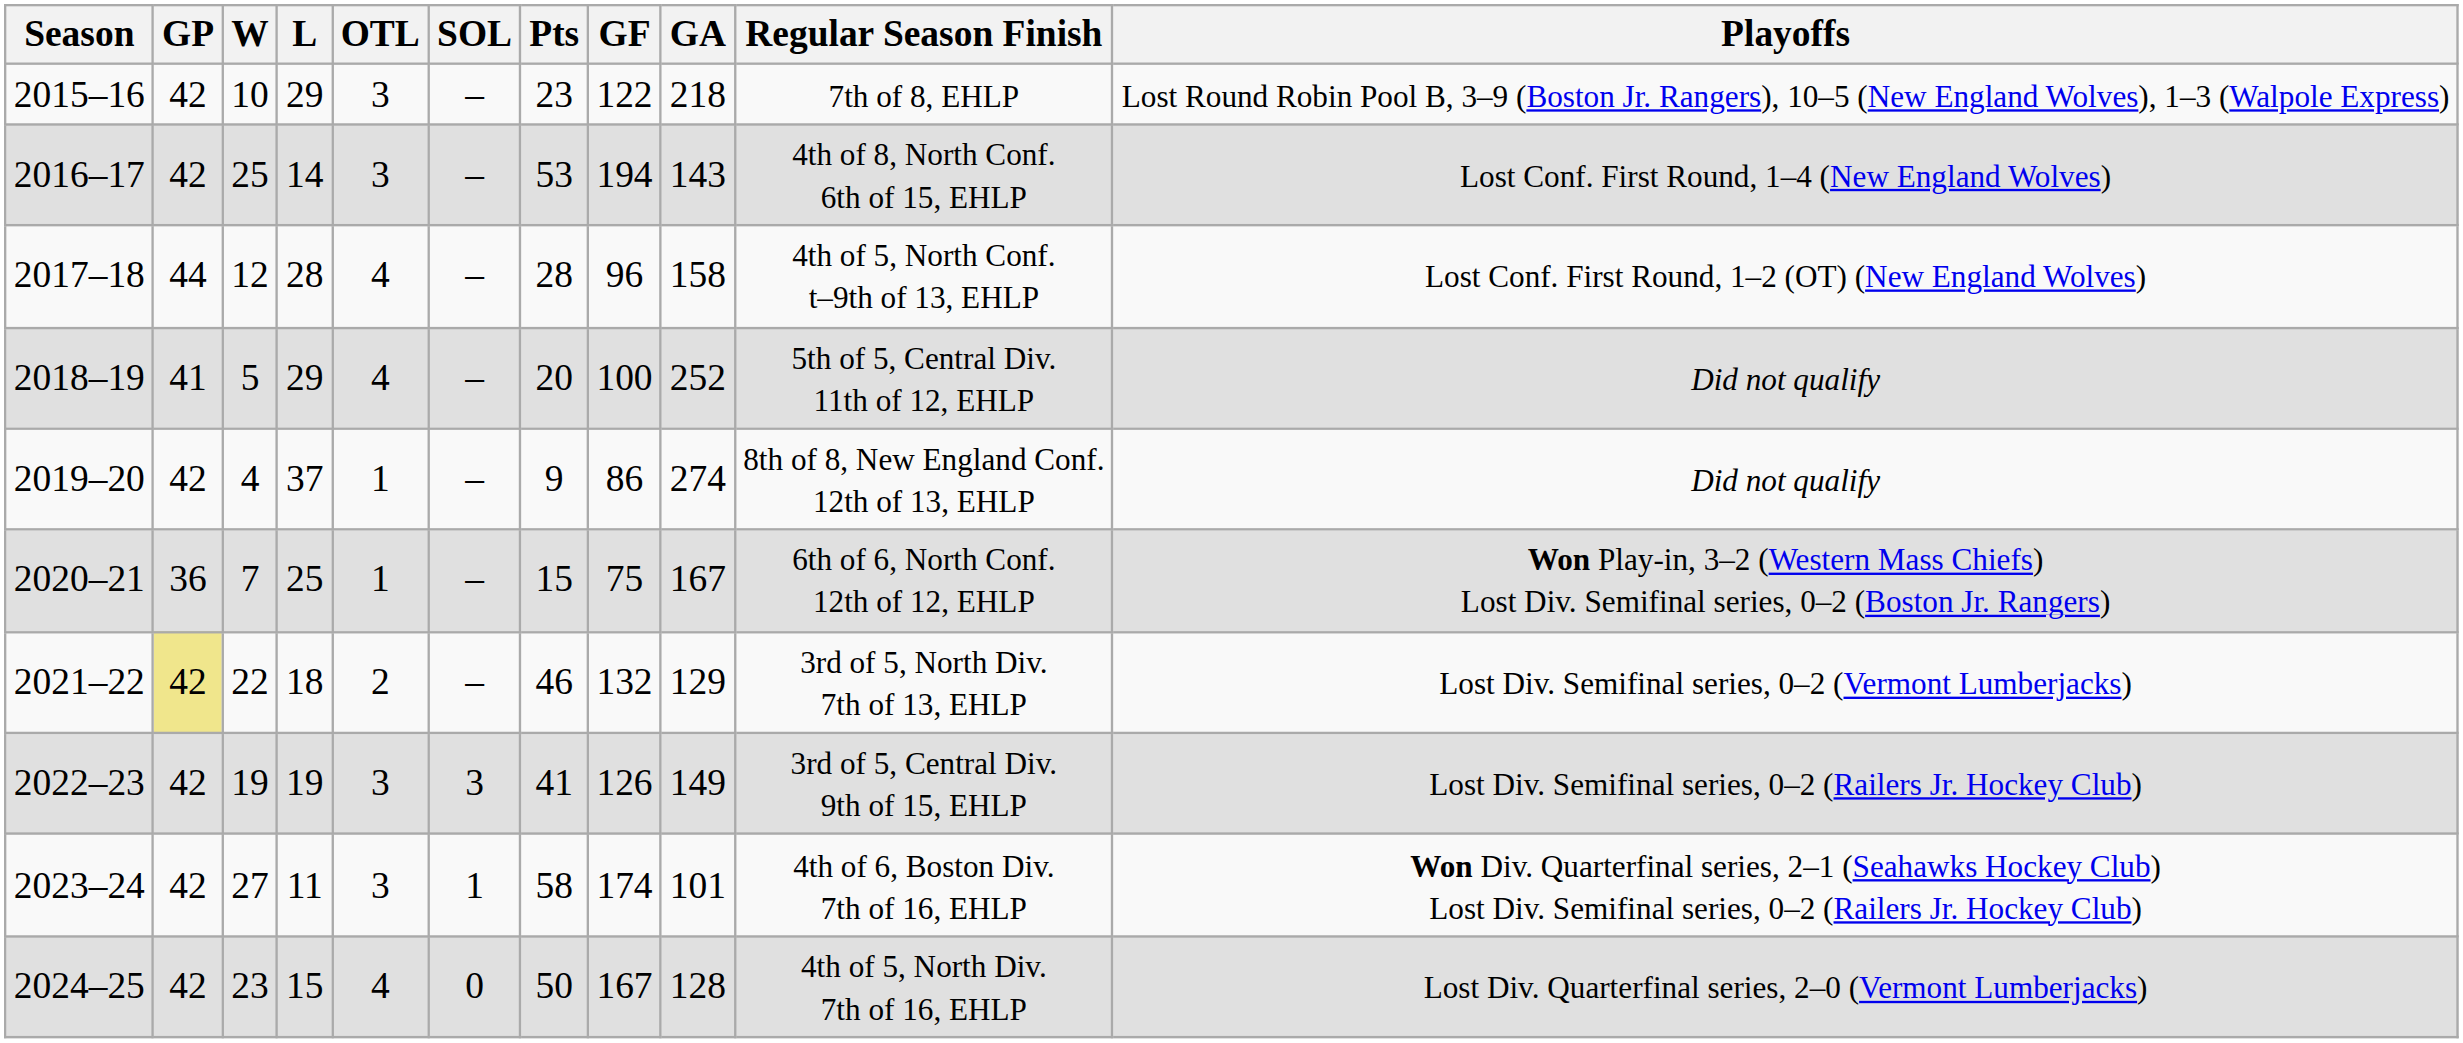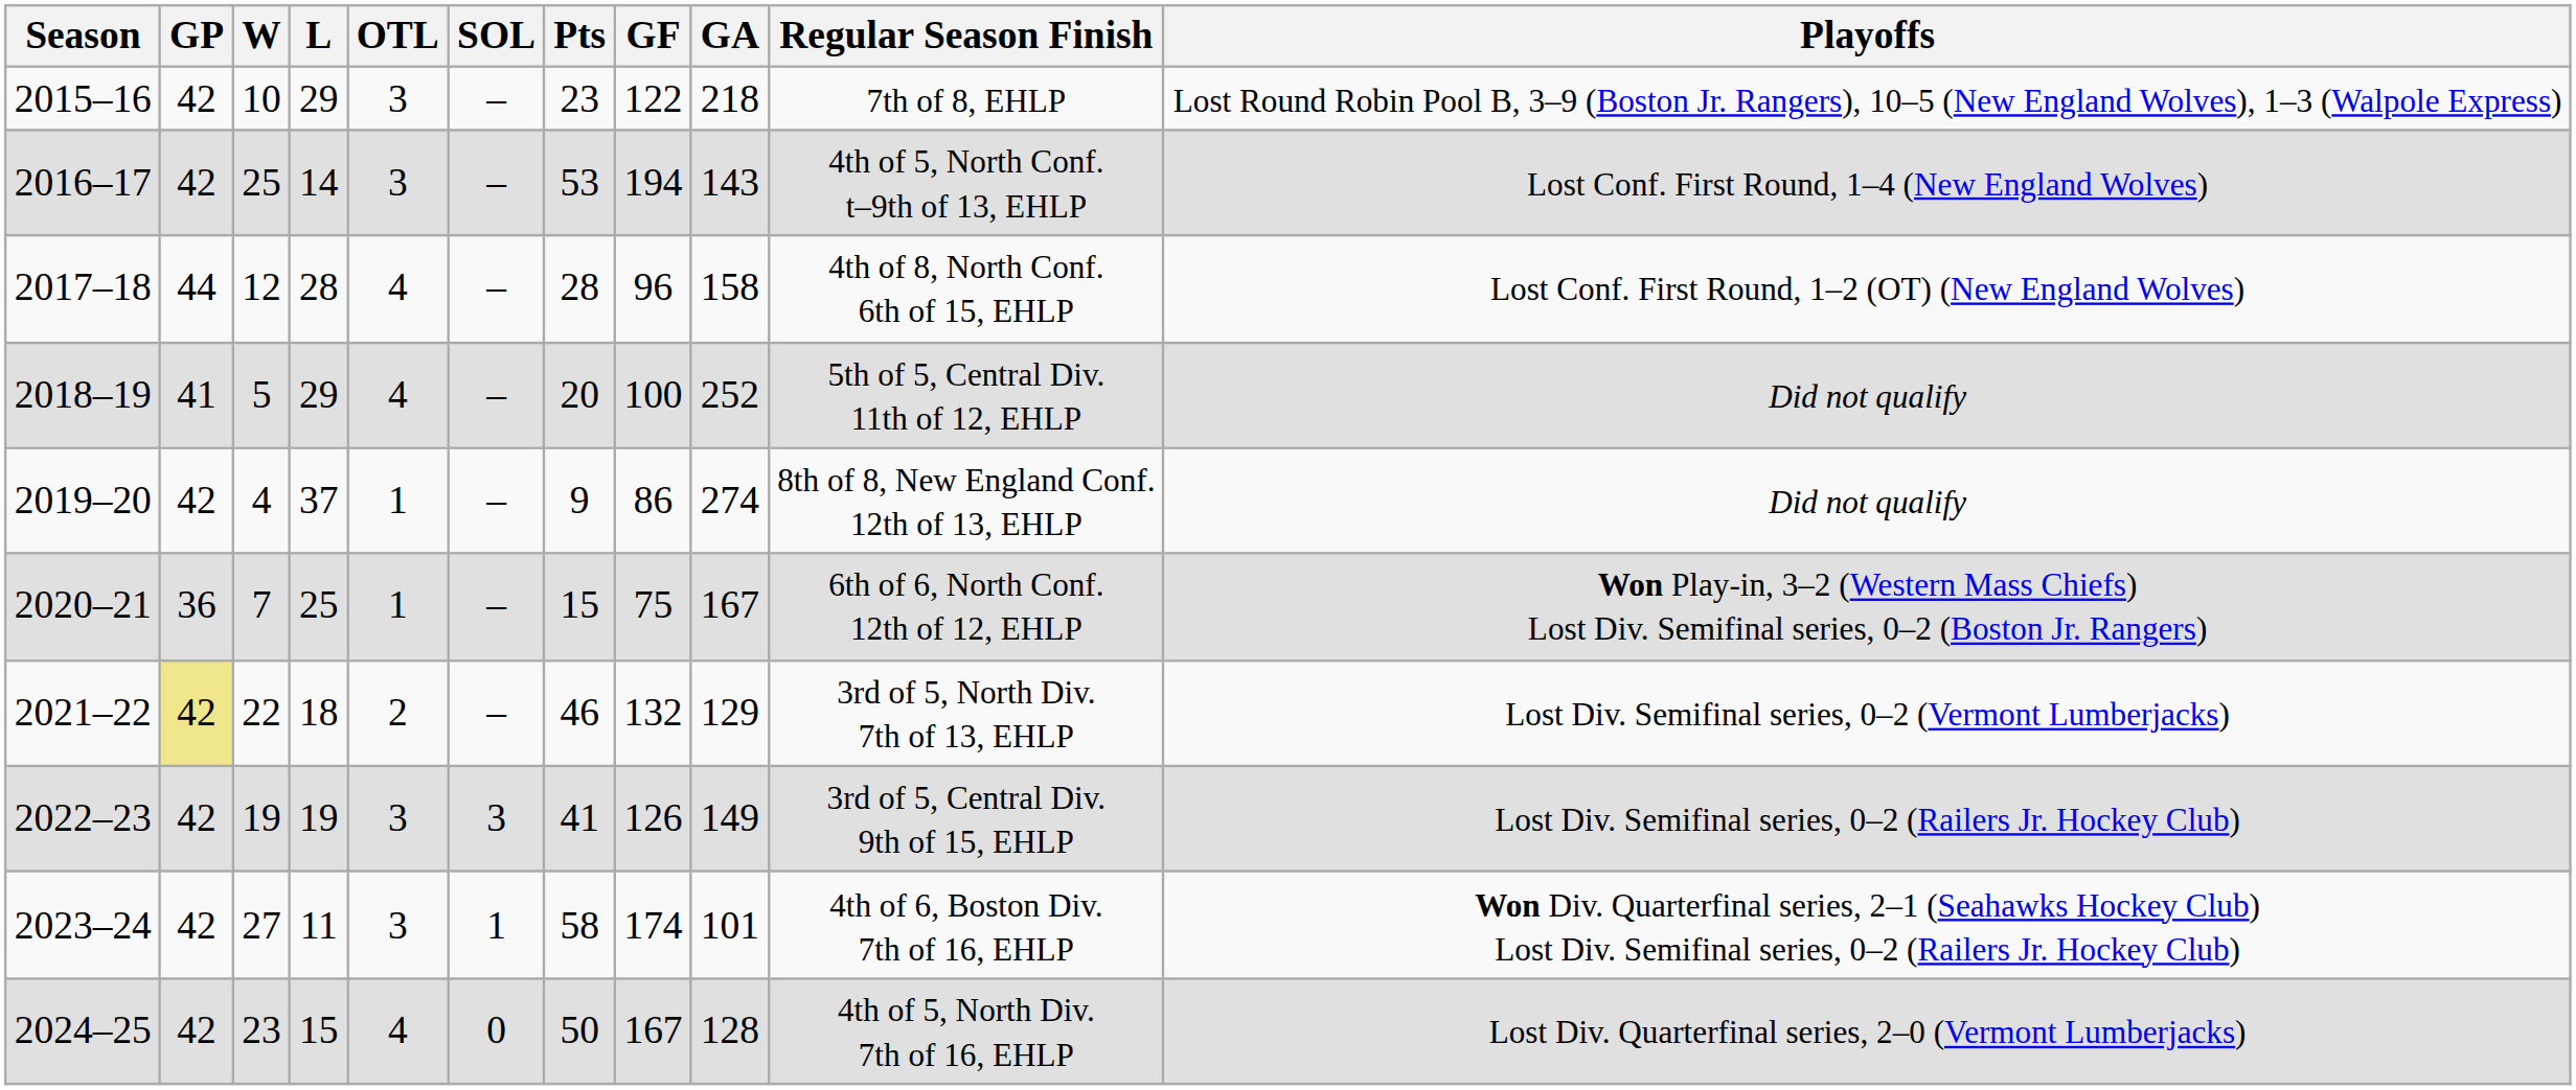2016–17 | Regular Season Finish: 4th of 8, North Conf. 6th of 15, EHLP -> 4th of 5, North Conf. t–9th of 13, EHLP
2017–18 | Regular Season Finish: 4th of 5, North Conf. t–9th of 13, EHLP -> 4th of 8, North Conf. 6th of 15, EHLP
